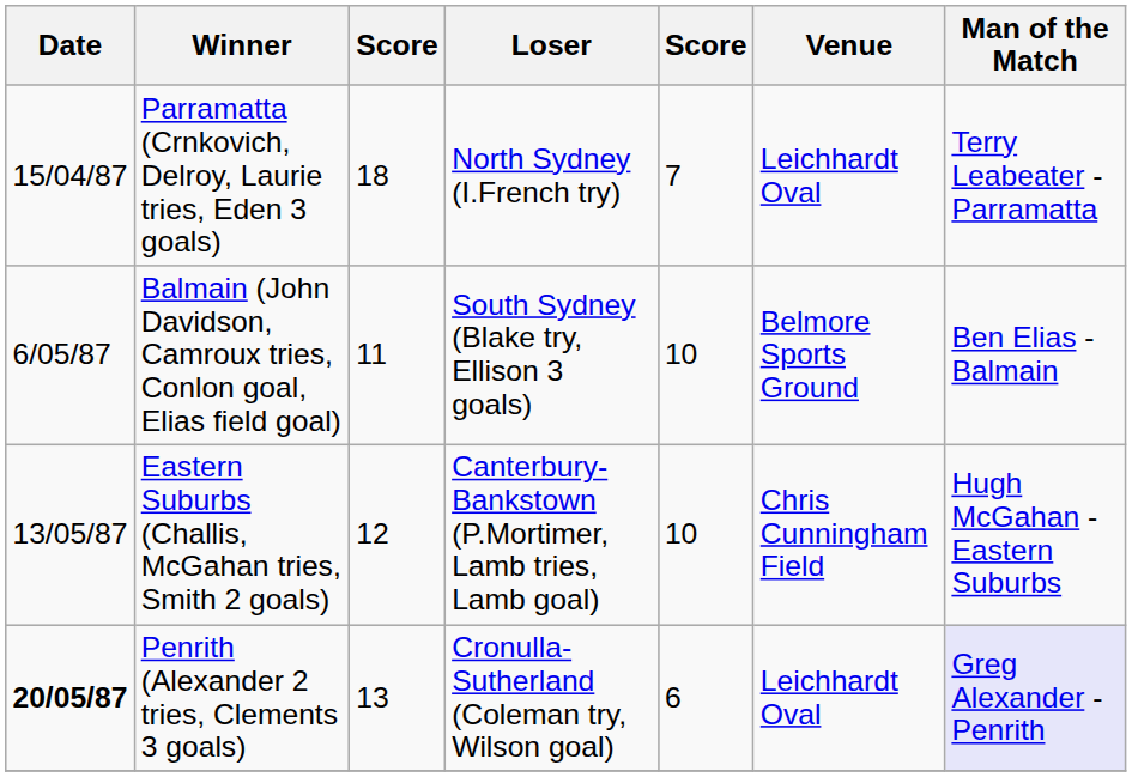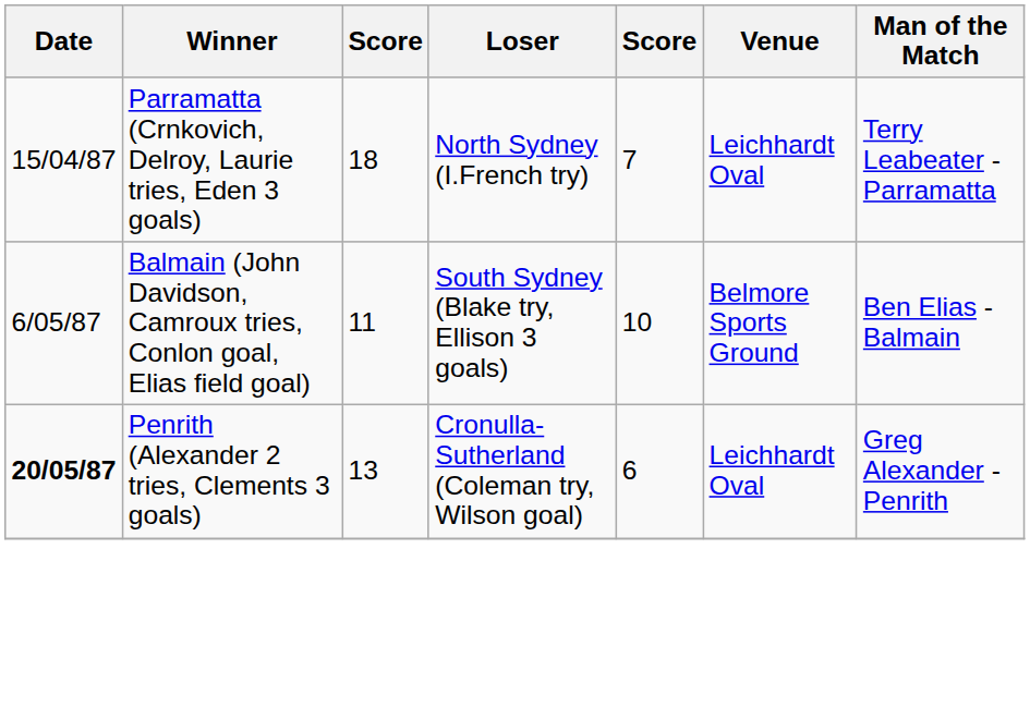- row: 13/05/87 | Eastern Suburbs (Challis, McGahan tries, Smith 2 goals) | 12 | Canterbury-Bankstown (P.Mortimer, Lamb tries, Lamb goal) | 10 | Chris Cunningham Field | Hugh McGahan - Eastern Suburbs
Penrith (Alexander 2 tries, Clements 3 goals) | Man of the Match: lavender background -> no background
